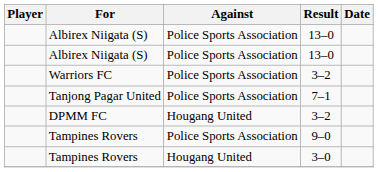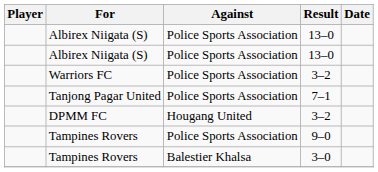Tampines Rovers / 3–0 | Against: Hougang United -> Balestier Khalsa
